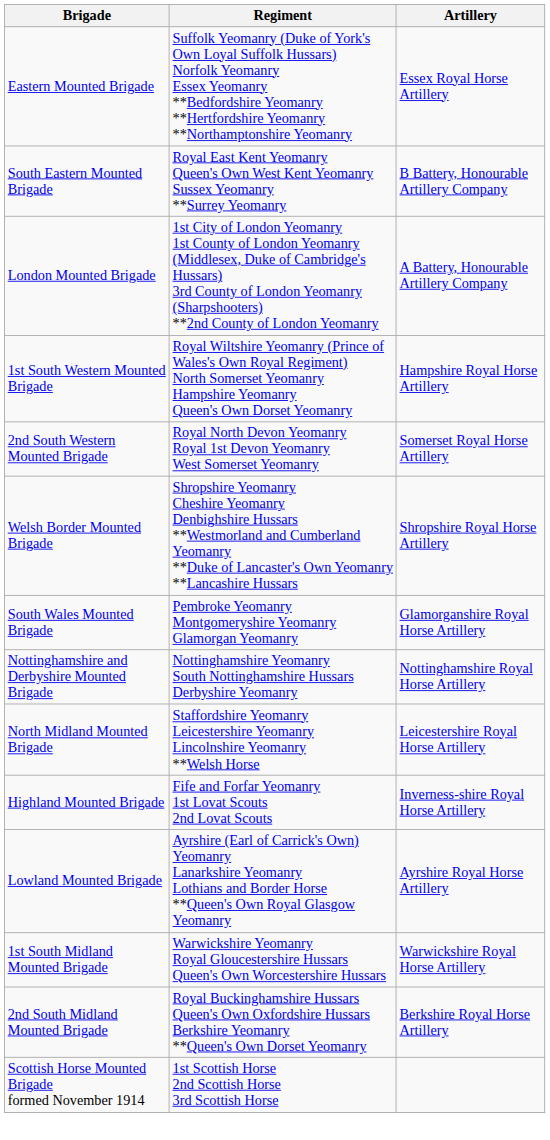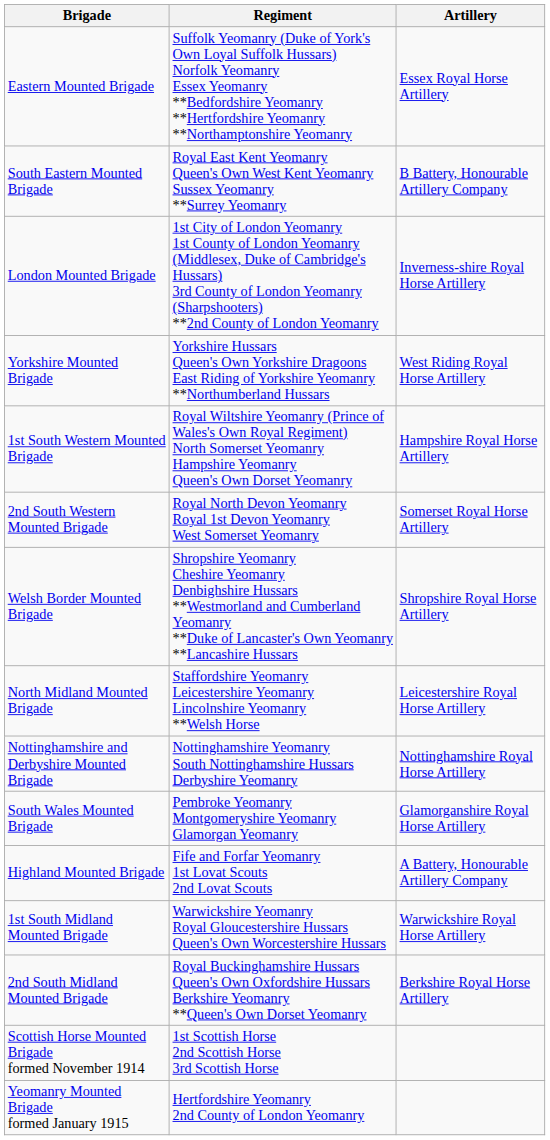London Mounted Brigade | Artillery: A Battery, Honourable Artillery Company -> Inverness-shire Royal Horse Artillery
+ row: Yorkshire Mounted Brigade | Yorkshire Hussars Queen's Own Yorkshire Dragoons East Riding of Yorkshire Yeomanry **Northumberland Hussars | West Riding Royal Horse Artillery
rows swapped: South Wales Mounted Brigade <-> North Midland Mounted Brigade
Highland Mounted Brigade | Artillery: Inverness-shire Royal Horse Artillery -> A Battery, Honourable Artillery Company
- row: Lowland Mounted Brigade | Ayrshire (Earl of Carrick's Own) Yeomanry Lanarkshire Yeomanry Lothians and Border Horse **Queen's Own Royal Glasgow Yeomanry | Ayrshire Royal Horse Artillery
+ row: Yeomanry Mounted Brigade formed January 1915 | Hertfordshire Yeomanry 2nd County of London Yeomanry
